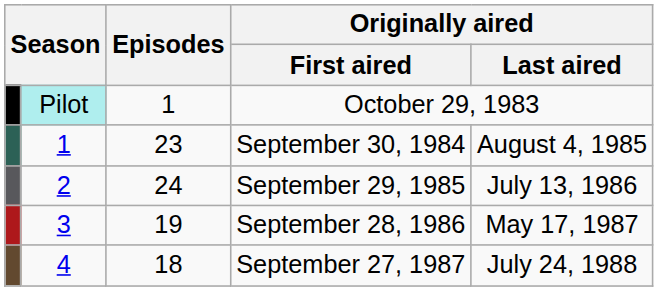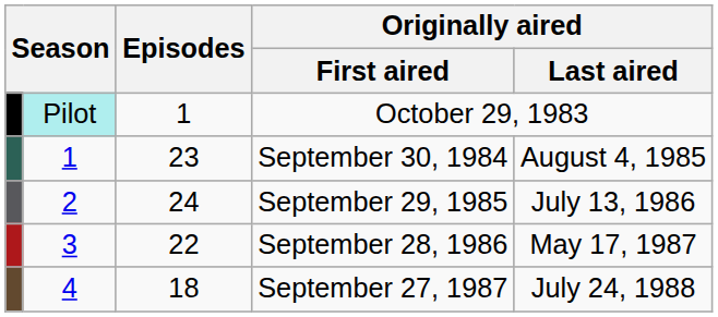September 28, 1986 | Episodes: 19 -> 22
